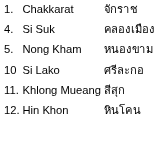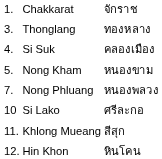+ row: 3. | Thonglang | ทองหลาง
+ row: 7. | Nong Phluang | หนองพลวง
